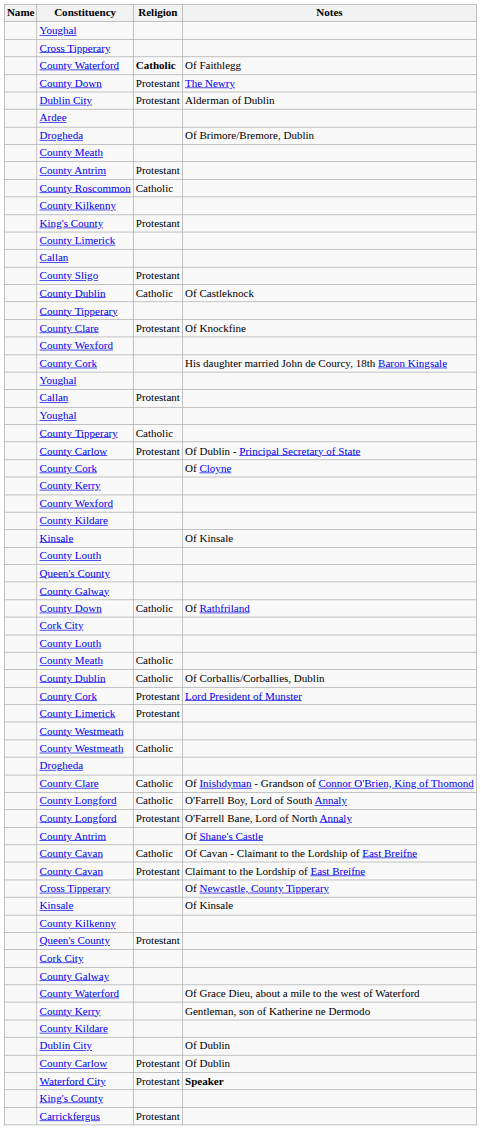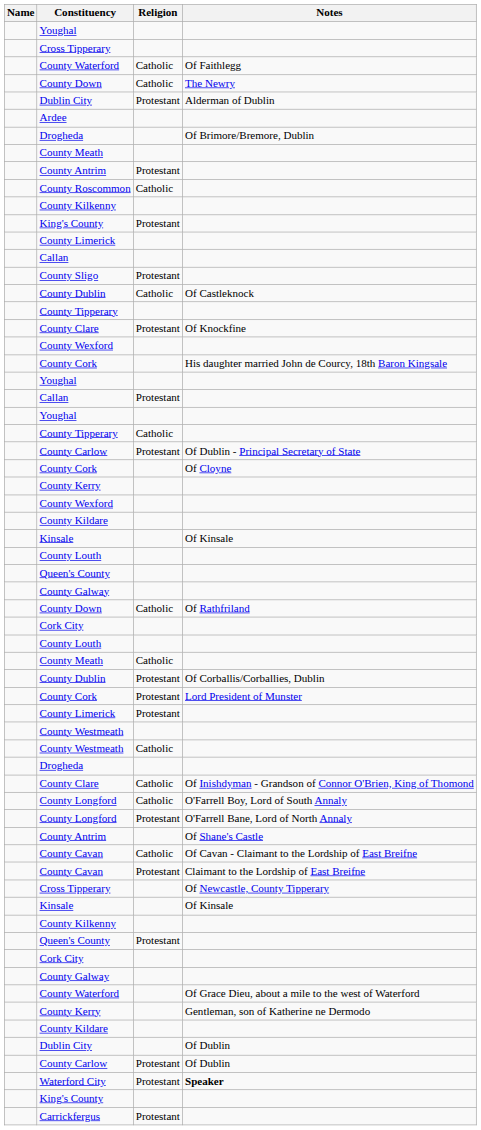County Waterford / Of Faithlegg | Religion: bold -> normal
County Down / The Newry | Religion: Protestant -> Catholic
County Dublin / Of Corballis/Corballies, Dublin | Religion: Catholic -> Protestant
